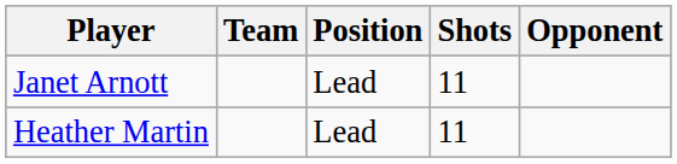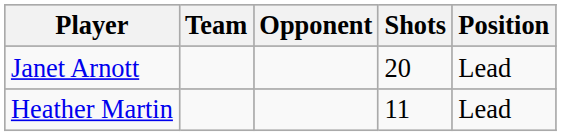columns swapped: Position <-> Opponent
Janet Arnott | Shots: 11 -> 20
